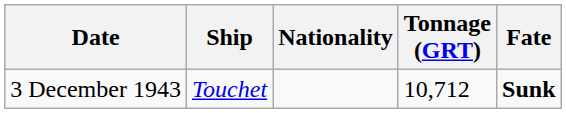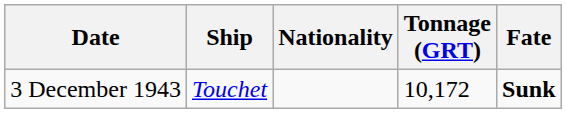3 December 1943 | Tonnage (GRT): 10,712 -> 10,172
